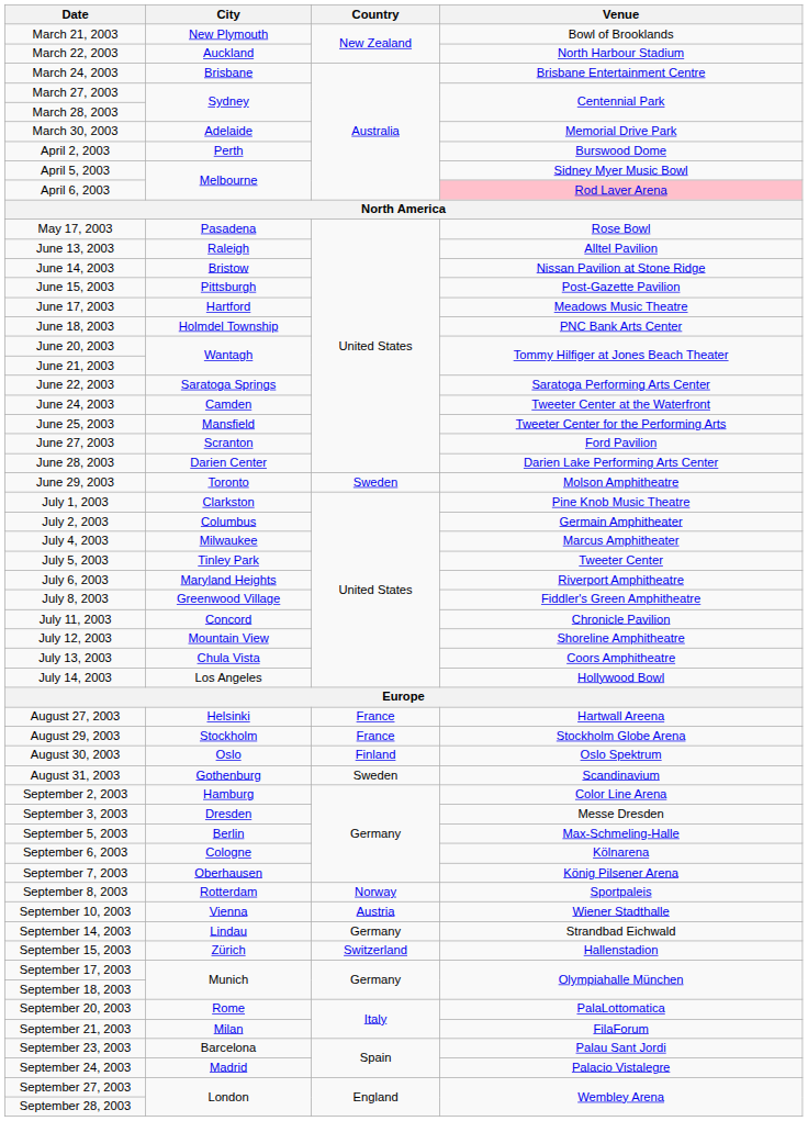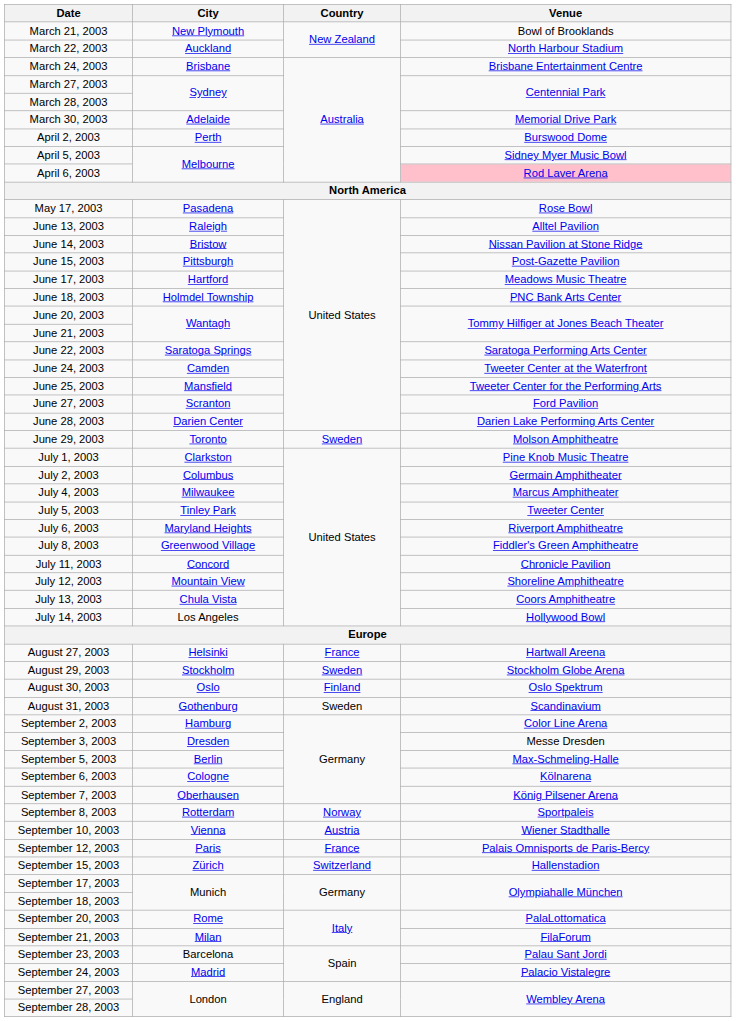August 29, 2003 | Country: France -> Sweden
+ row: September 12, 2003 | Paris | France | Palais Omnisports de Paris-Bercy
- row: September 14, 2003 | Lindau | Germany | Strandbad Eichwald
